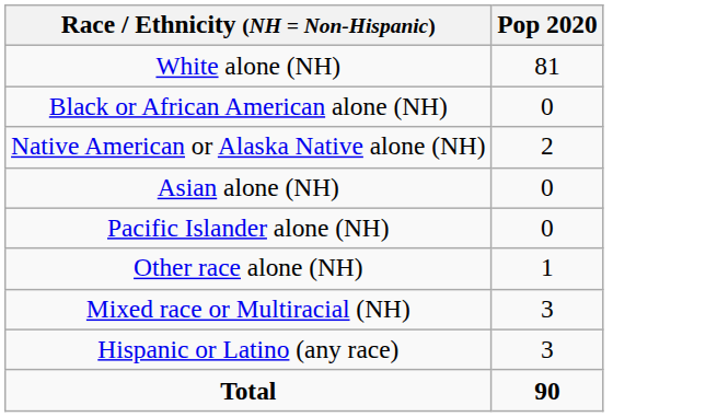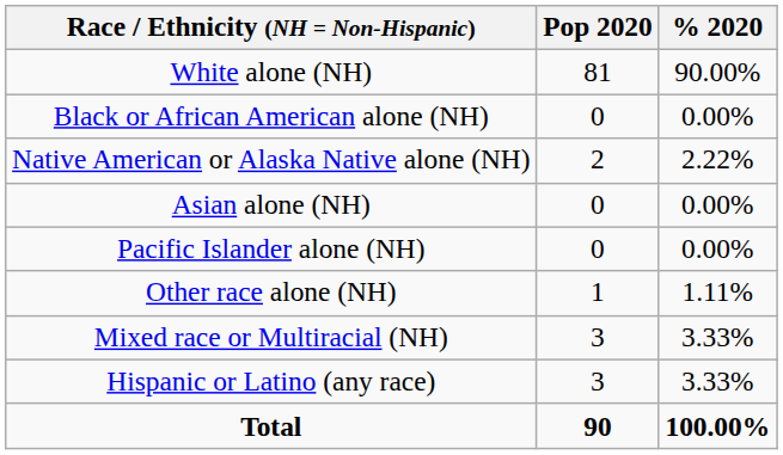+ column: % 2020 | 90.00% | 0.00% | 2.22% | 0.00% | 0.00% | 1.11% | 3.33% | 3.33% | 100.00%
